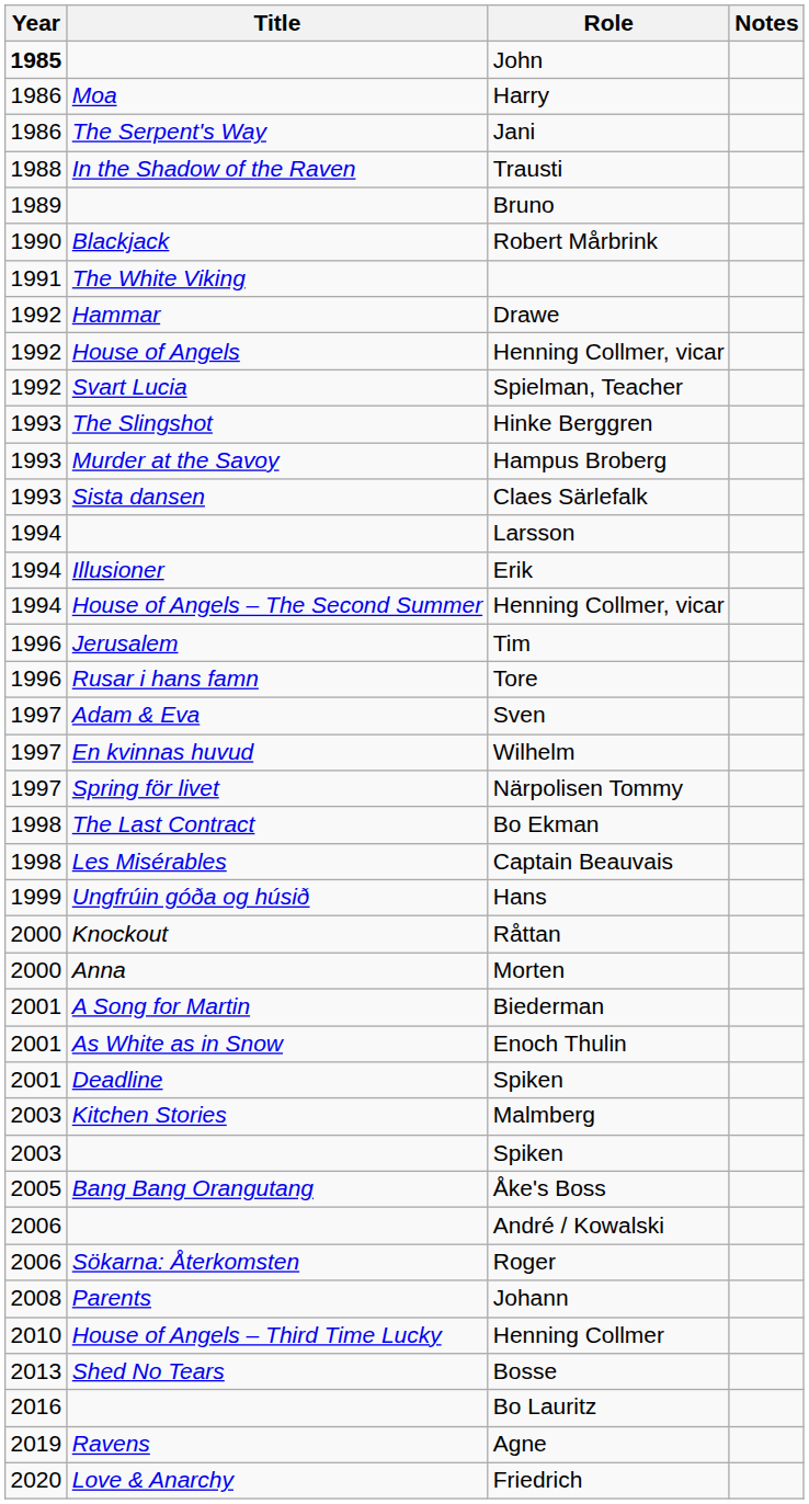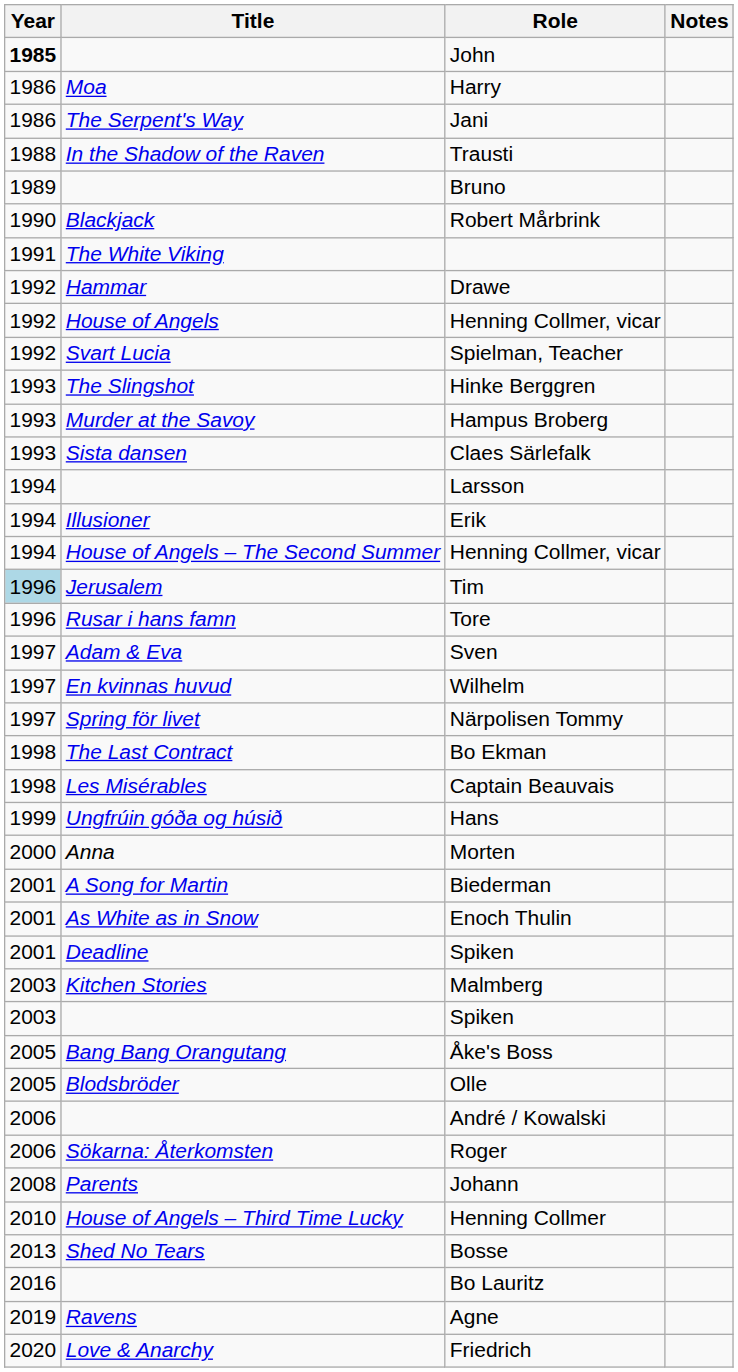Tim | Year: no background -> lightblue background
- row: 2000 | Knockout | Råttan
+ row: 2005 | Blodsbröder | Olle
